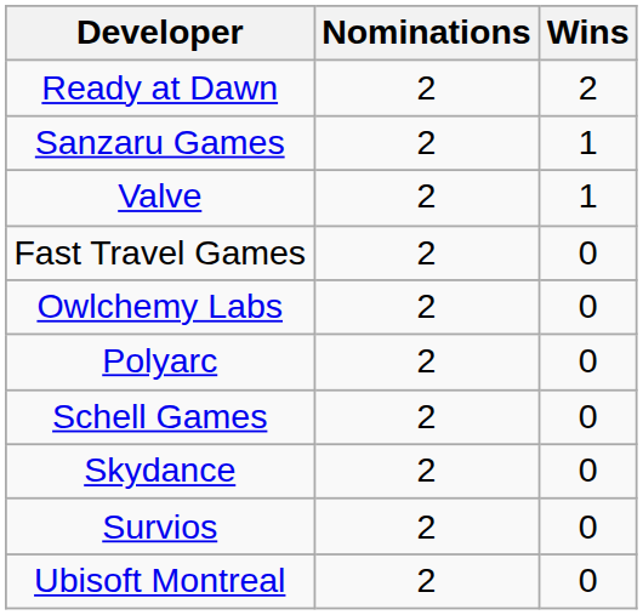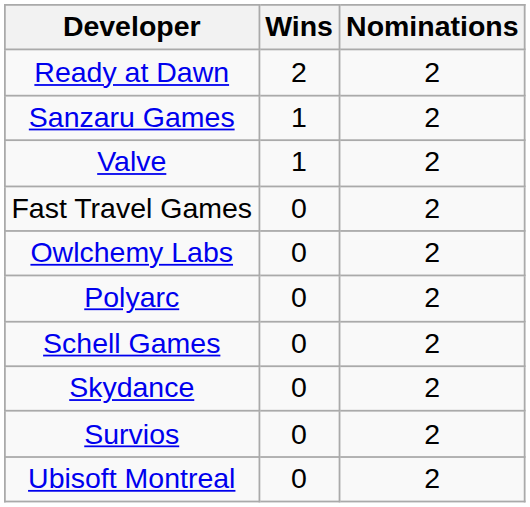columns swapped: Nominations <-> Wins
